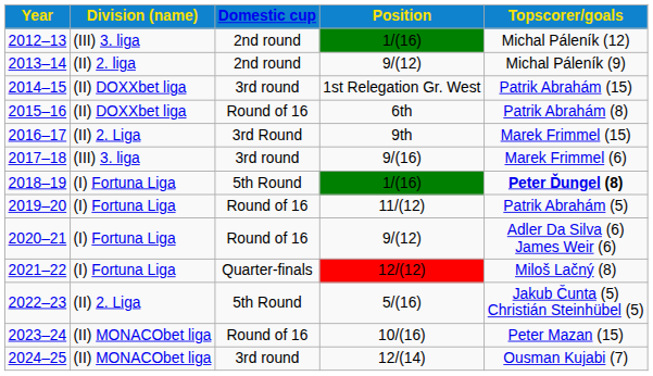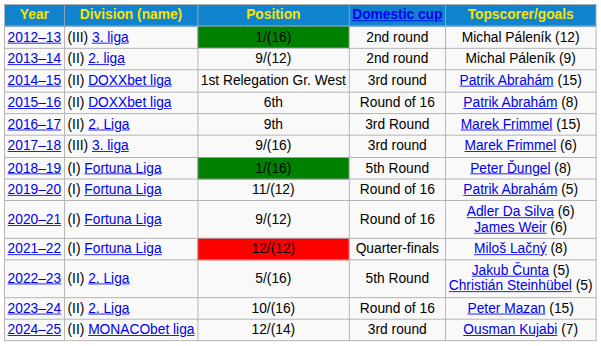columns swapped: Position <-> Domestic cup
2018–19 | Topscorer/goals: bold -> normal
2023–24 | Division (name): (II) MONACObet liga -> (II) 2. Liga
